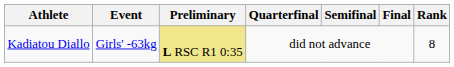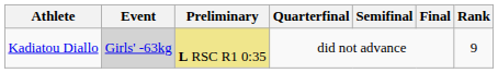Kadiatou Diallo | Event: no background -> lightgrey background
Kadiatou Diallo | Rank: 8 -> 9
